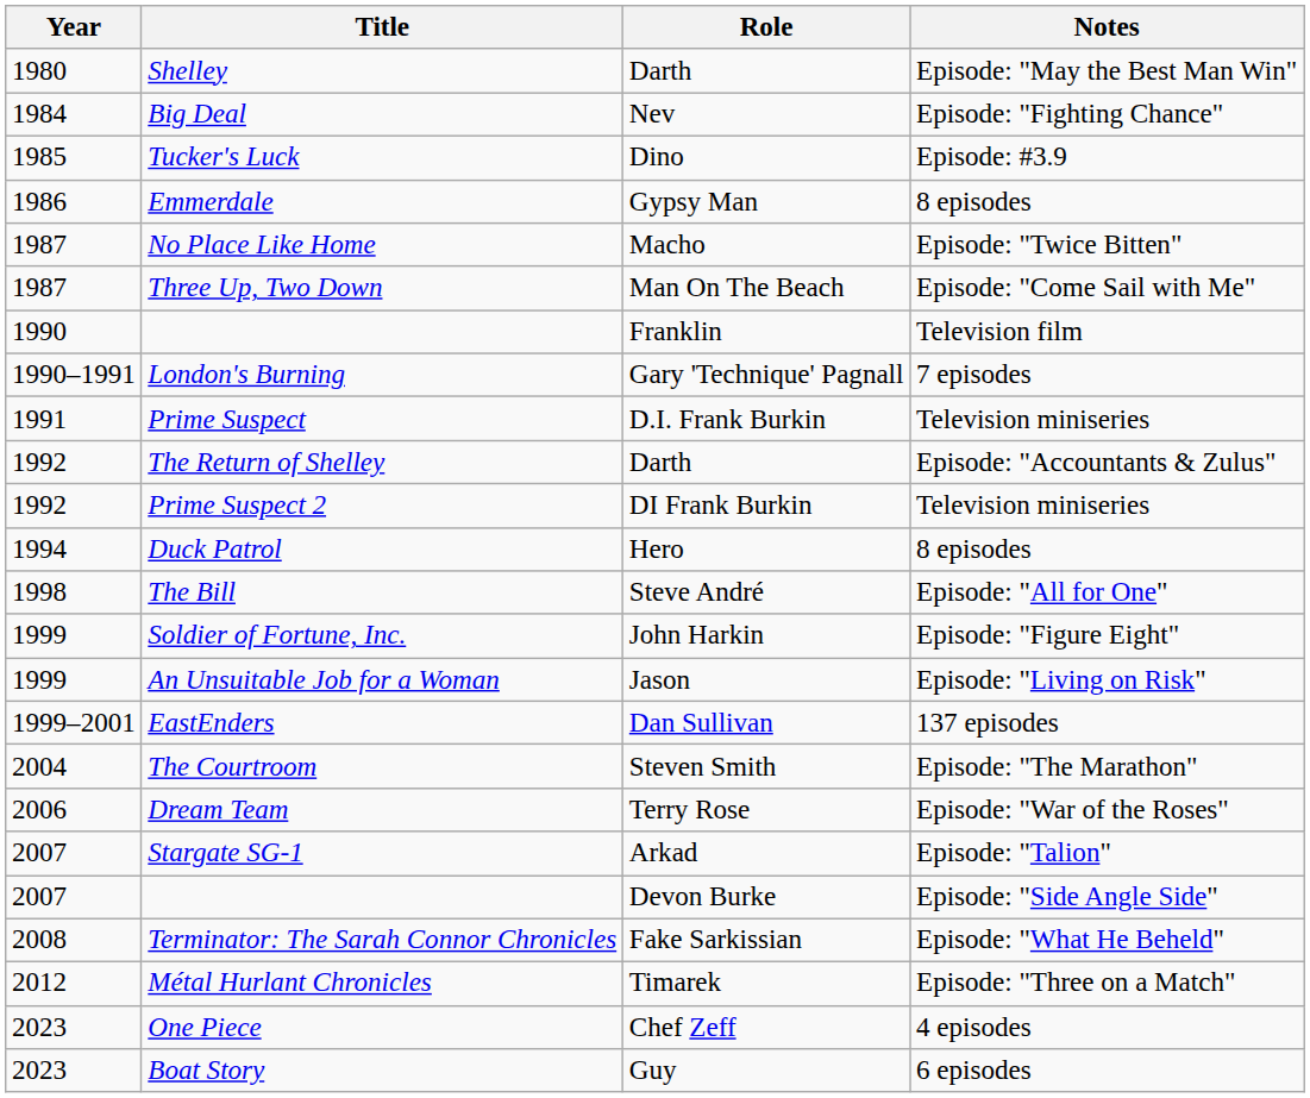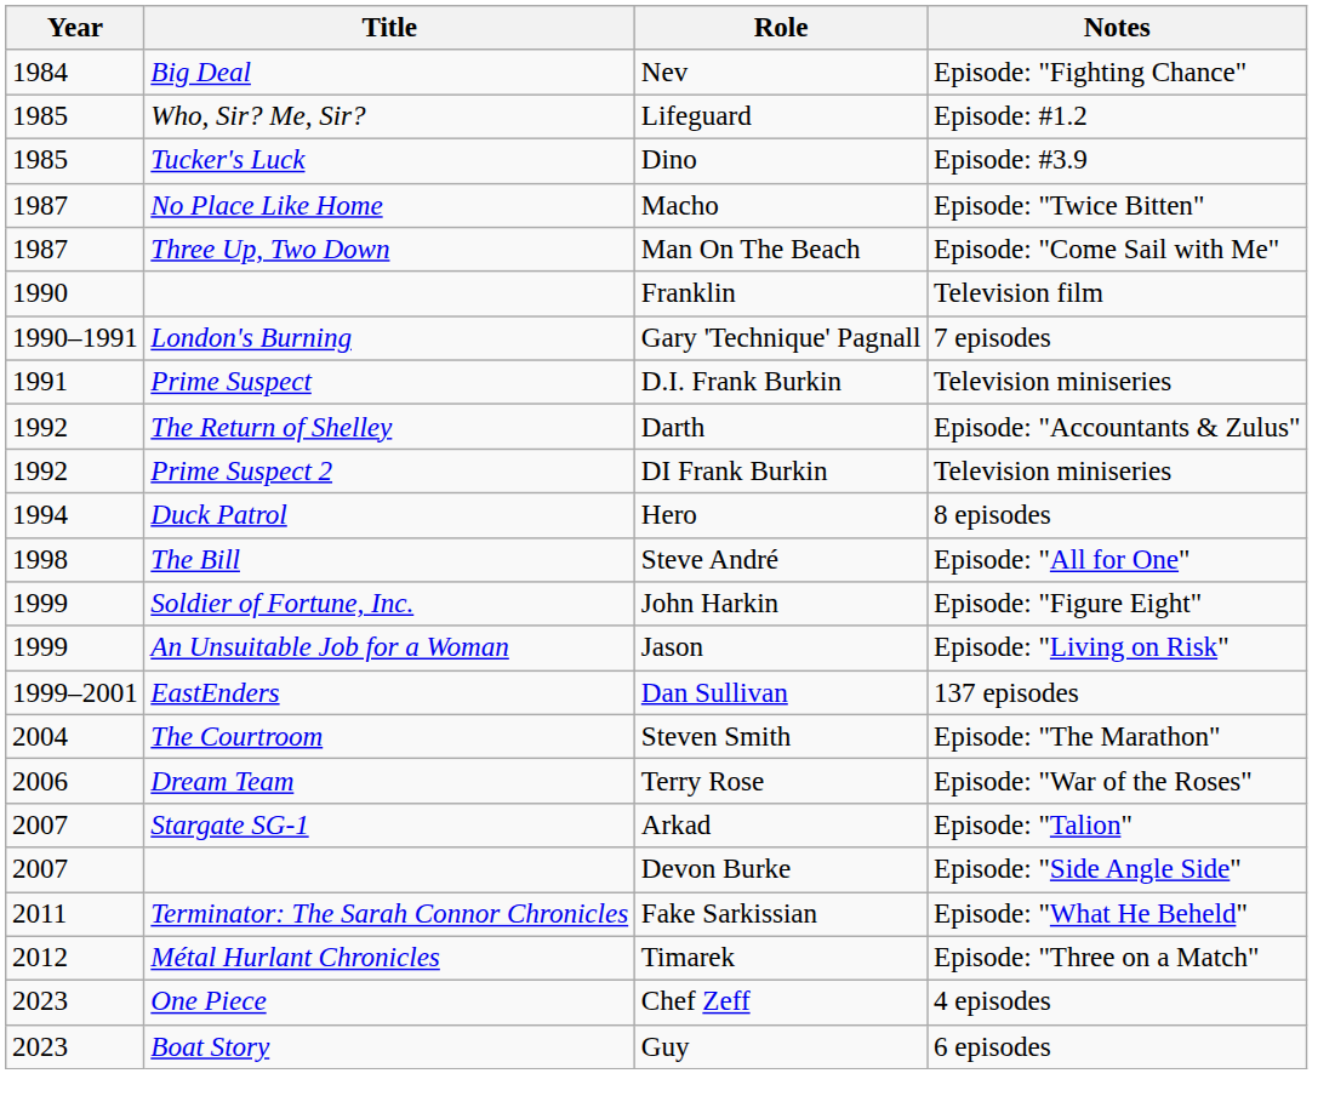- row: 1980 | Shelley | Darth | Episode: "May the Best Man Win"
+ row: 1985 | Who, Sir? Me, Sir? | Lifeguard | Episode: #1.2
- row: 1986 | Emmerdale | Gypsy Man | 8 episodes
Terminator: The Sarah Connor Chronicles | Year: 2008 -> 2011
